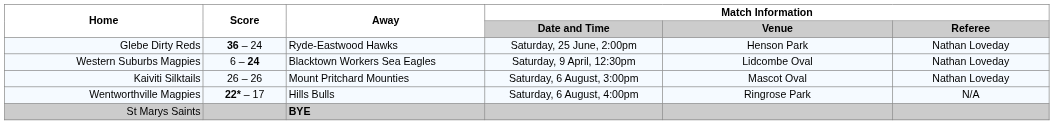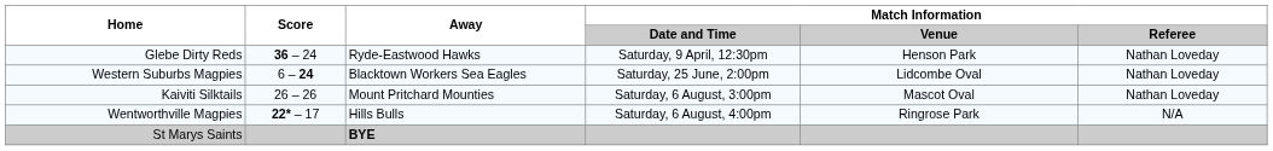Glebe Dirty Reds | Match Information / Date and Time: Saturday, 25 June, 2:00pm -> Saturday, 9 April, 12:30pm
Western Suburbs Magpies | Match Information / Date and Time: Saturday, 9 April, 12:30pm -> Saturday, 25 June, 2:00pm
